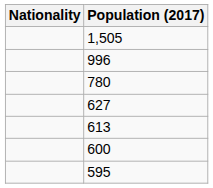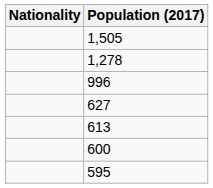+ row: 1,278
- row: 780
